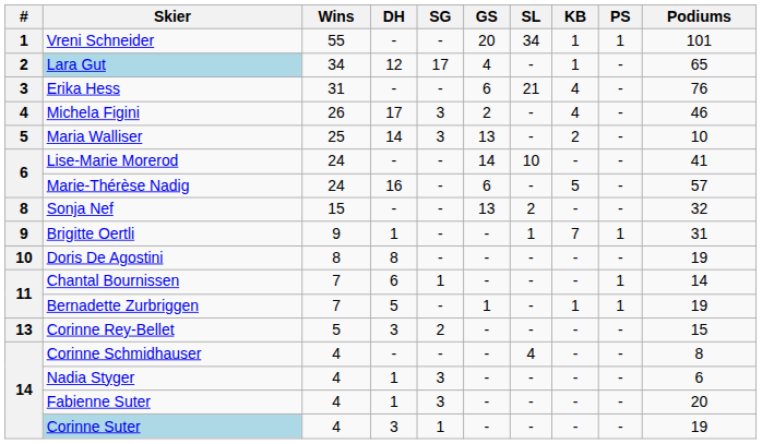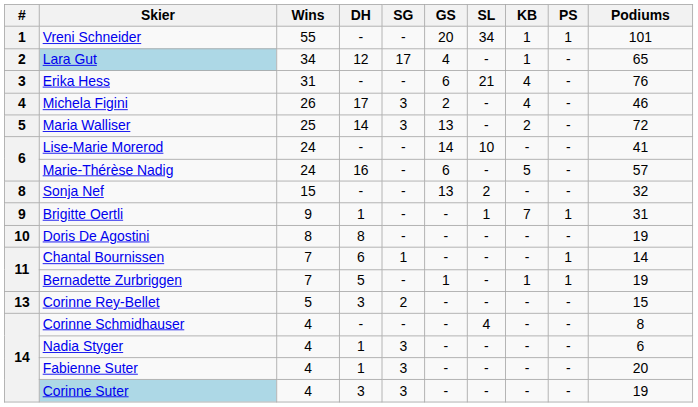Maria Walliser | Podiums: 10 -> 72
Corinne Suter | SG: 1 -> 3
